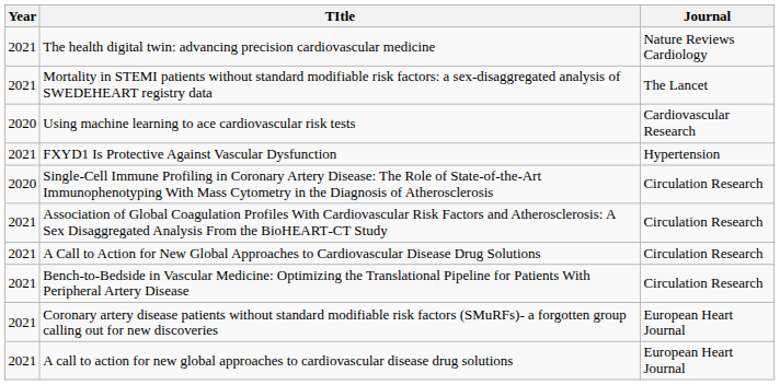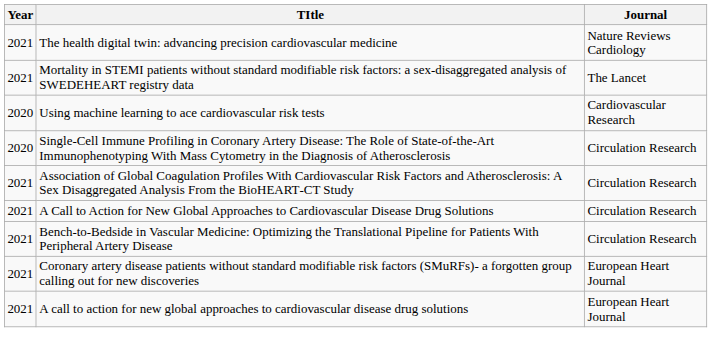- row: 2021 | FXYD1 Is Protective Against Vascular Dysfunction | Hypertension
